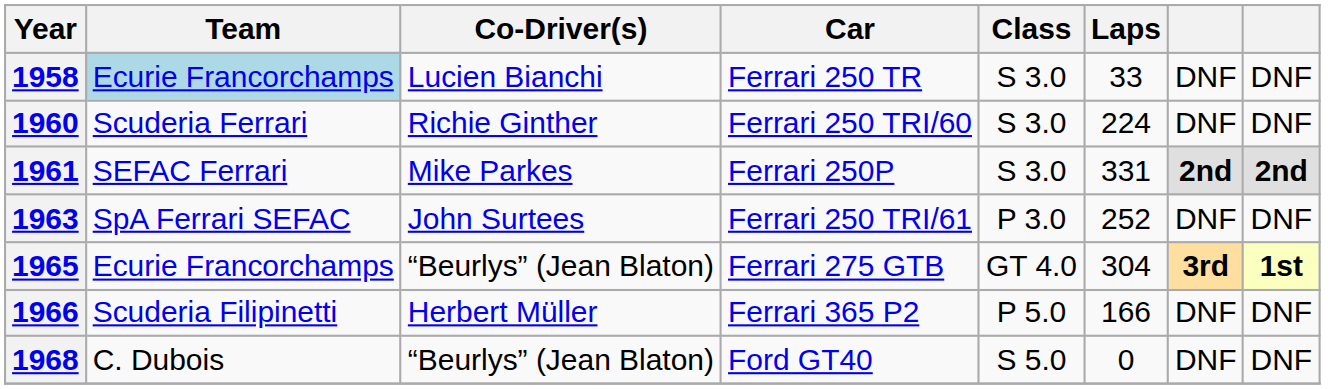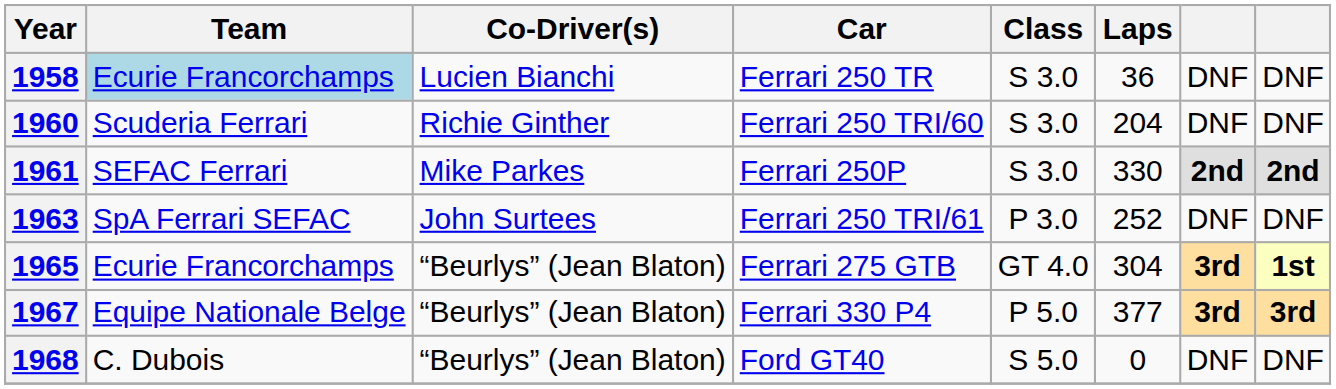1958 | Laps: 33 -> 36
1960 | Laps: 224 -> 204
1961 | Laps: 331 -> 330
- row: 1966 | Scuderia Filipinetti | Herbert Müller | Ferrari 365 P2 | P 5.0 | 166 | DNF | DNF
+ row: 1967 | Equipe Nationale Belge | “Beurlys” (Jean Blaton) | Ferrari 330 P4 | P 5.0 | 377 | 3rd | 3rd
